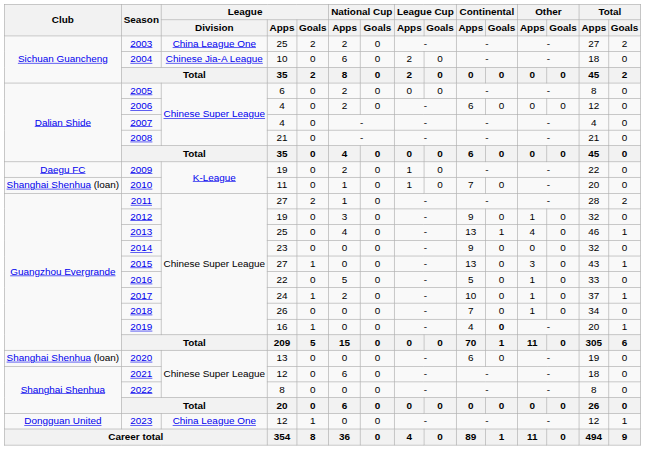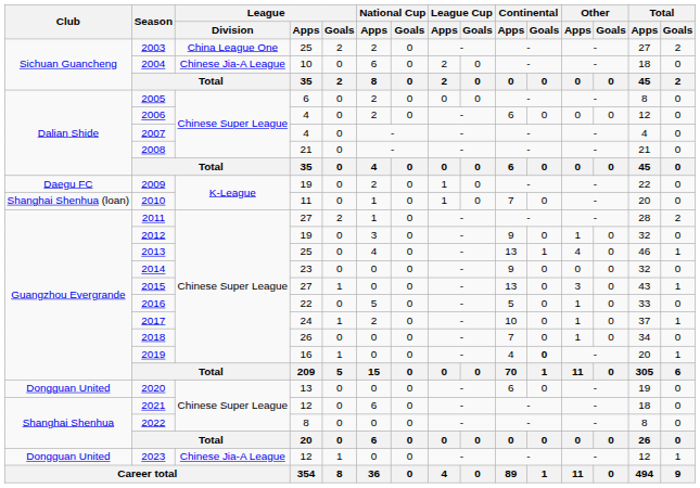2020 | Club: Shanghai Shenhua (loan) -> Dongguan United
2023 | League / Division: China League One -> Chinese Jia-A League
